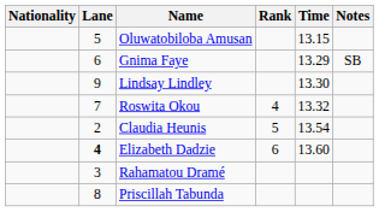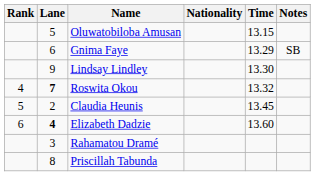columns swapped: Rank <-> Nationality
Roswita Okou | Lane: normal -> bold
Claudia Heunis | Time: 13.54 -> 13.45
